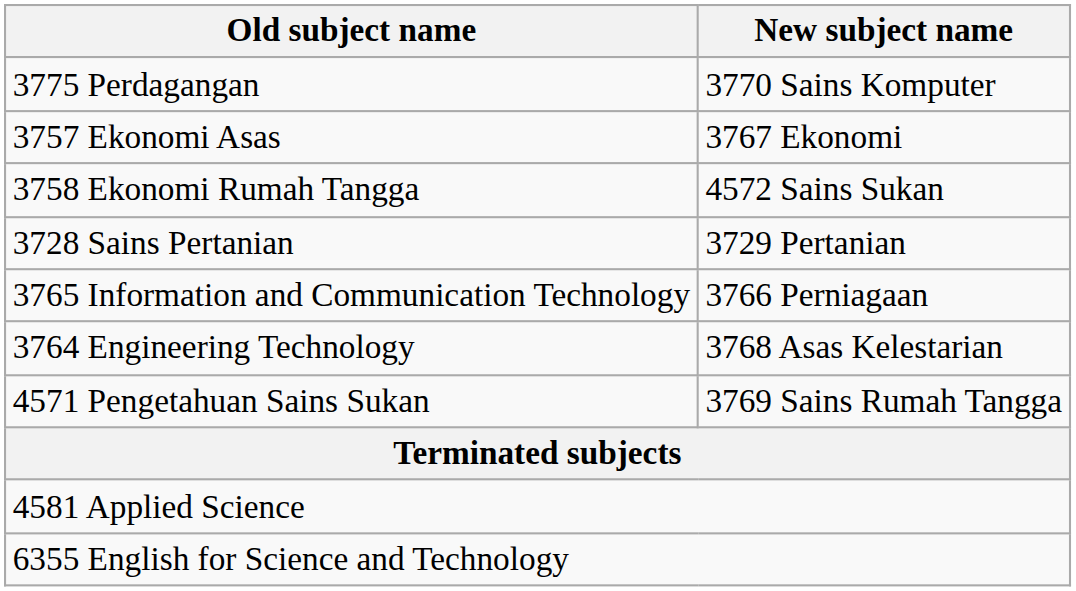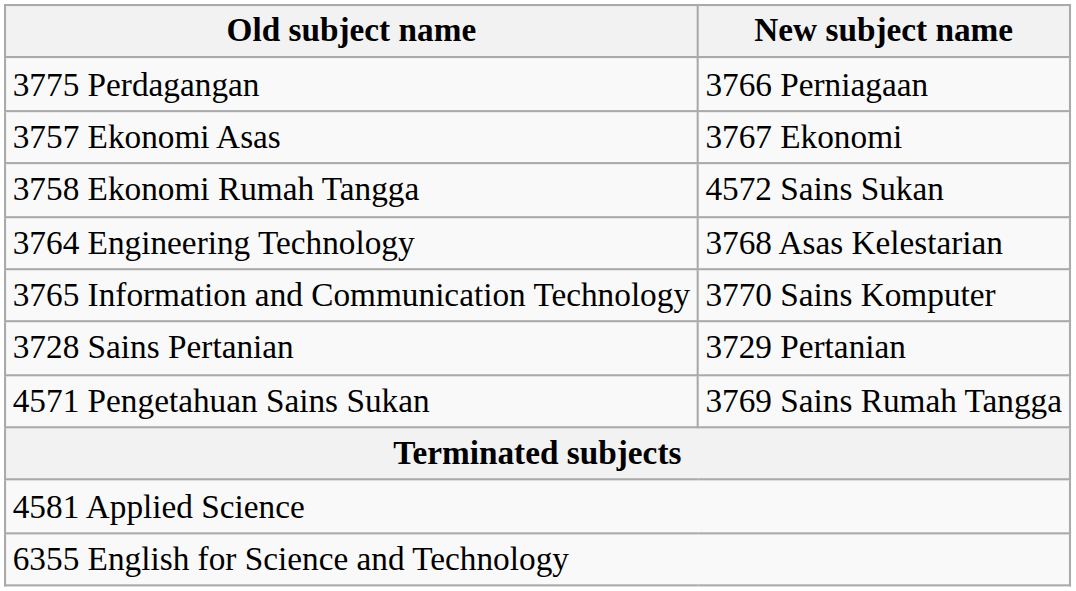3775 Perdagangan | New subject name: 3770 Sains Komputer -> 3766 Perniagaan
rows swapped: 3764 Engineering Technology <-> 3728 Sains Pertanian
3765 Information and Communication Technology | New subject name: 3766 Perniagaan -> 3770 Sains Komputer
